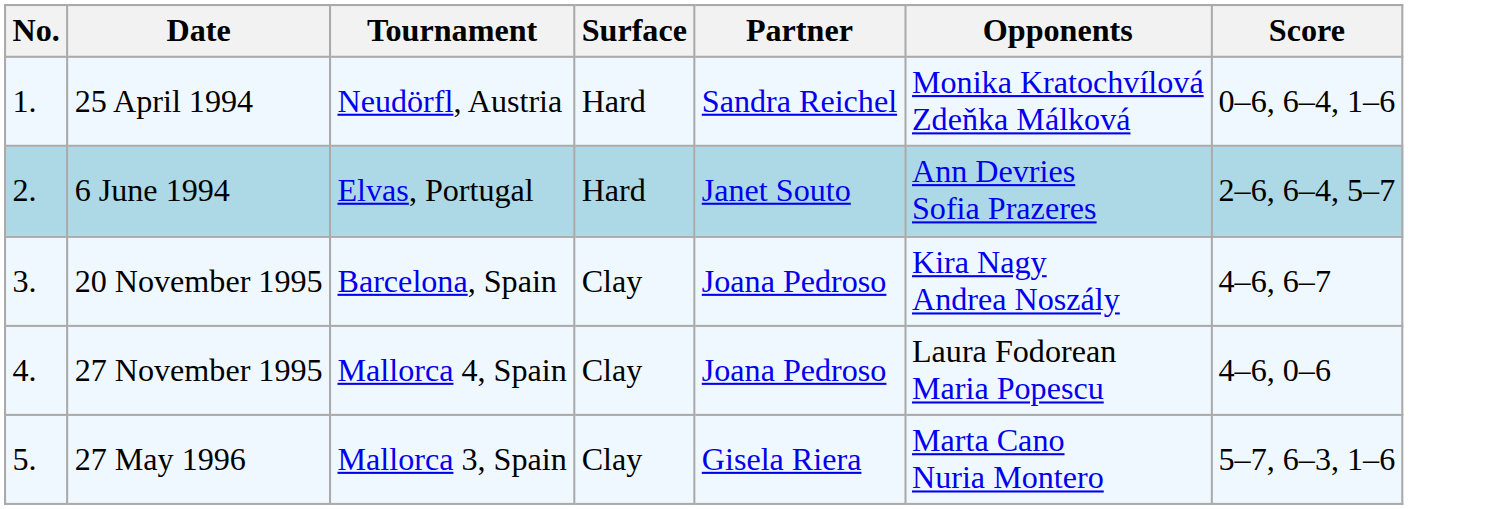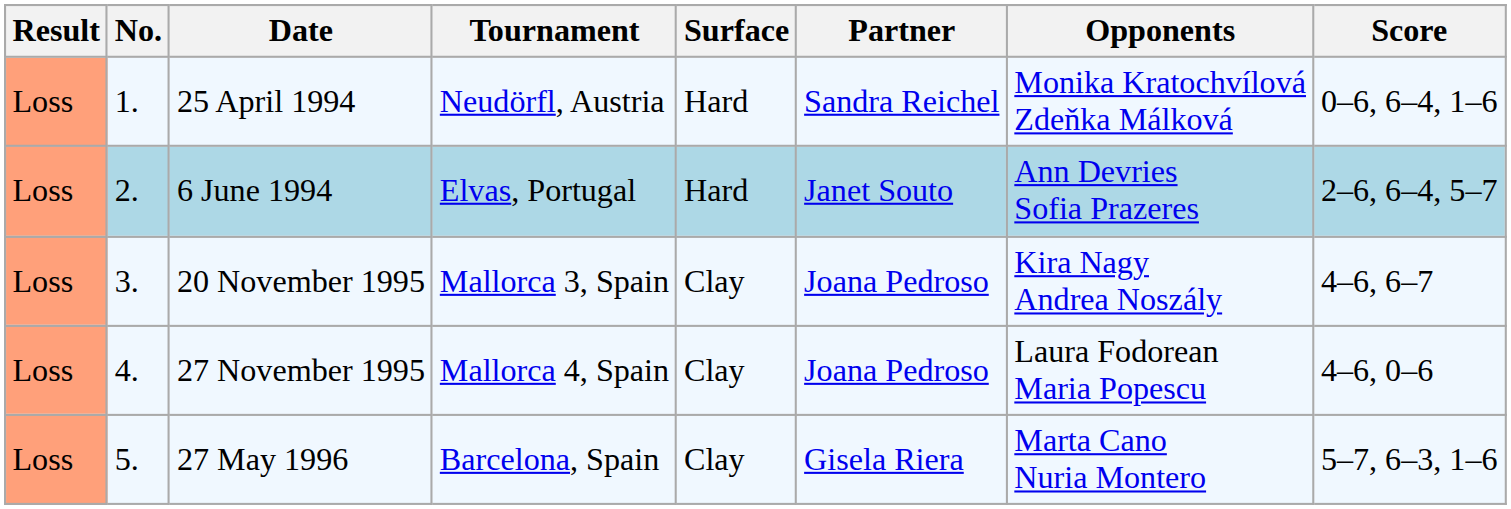+ column: Result | Loss | Loss | Loss | Loss | Loss
20 November 1995 | Tournament: Barcelona, Spain -> Mallorca 3, Spain
27 May 1996 | Tournament: Mallorca 3, Spain -> Barcelona, Spain
